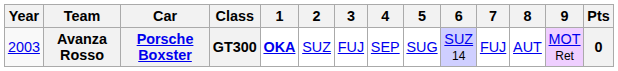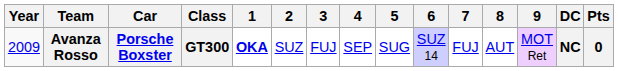+ column: DC | NC
Avanza Rosso | Year: 2003 -> 2009
